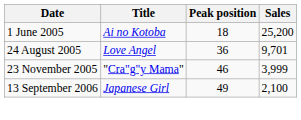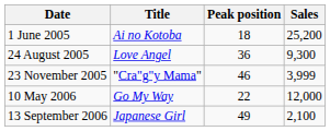24 August 2005 | Sales: 9,701 -> 9,300
+ row: 10 May 2006 | Go My Way | 22 | 12,000
